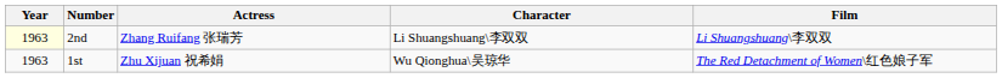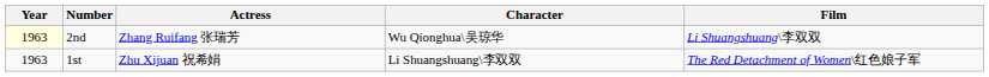2nd | Character: Li Shuangshuang\李双双 -> Wu Qionghua\吴琼华
1st | Character: Wu Qionghua\吴琼华 -> Li Shuangshuang\李双双
